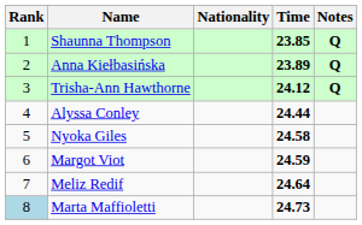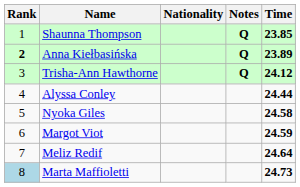columns swapped: Time <-> Notes
Anna Kiełbasińska | Rank: normal -> bold
